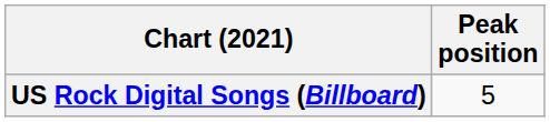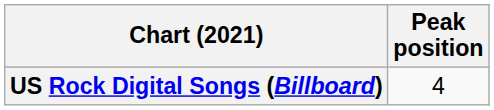US Rock Digital Songs (Billboard) | Peak position: 5 -> 4
